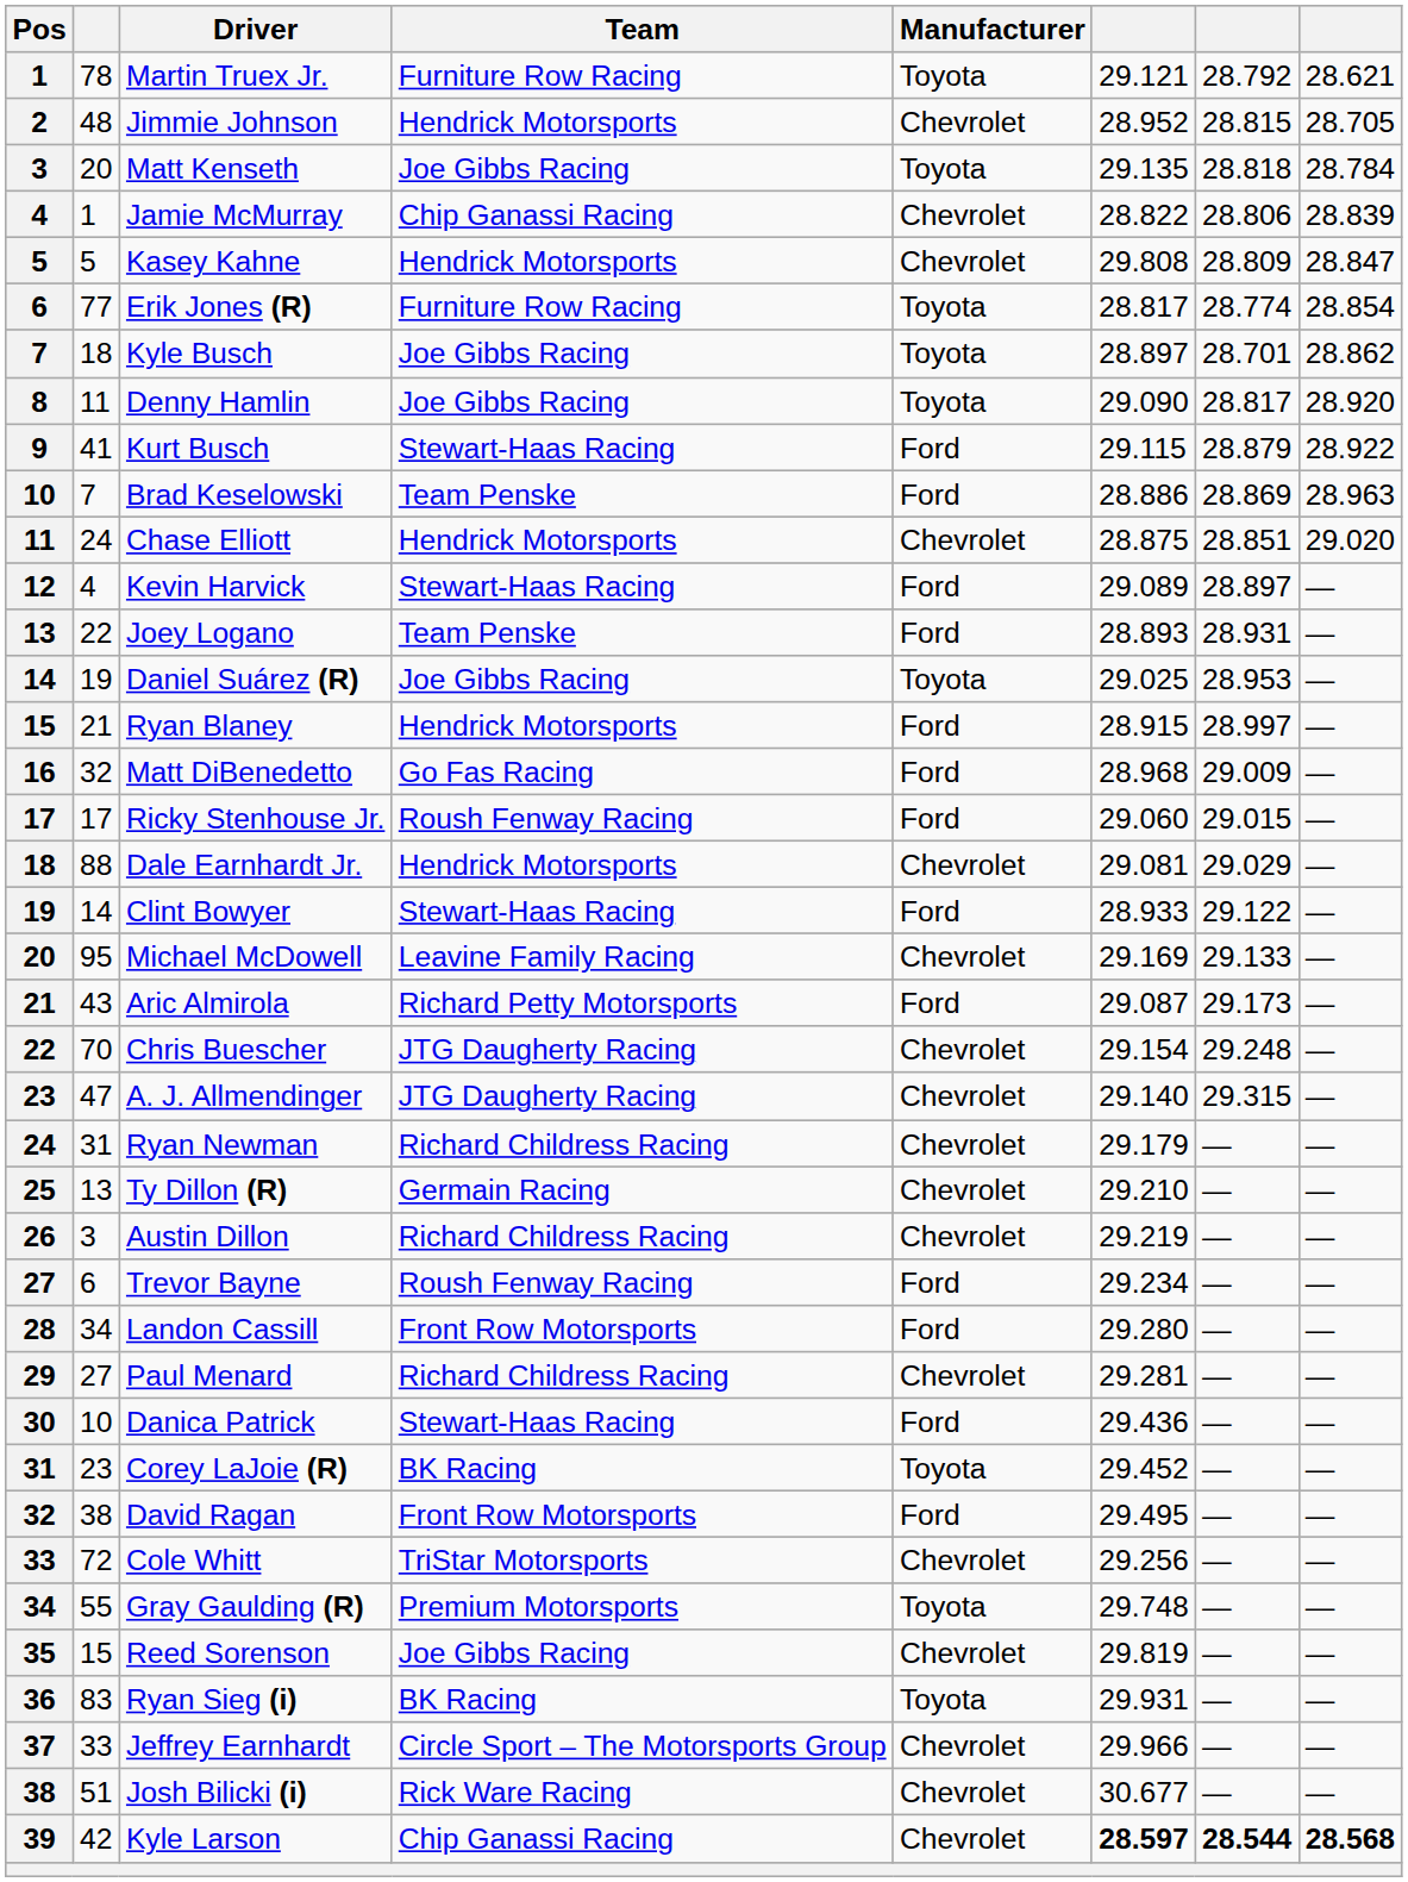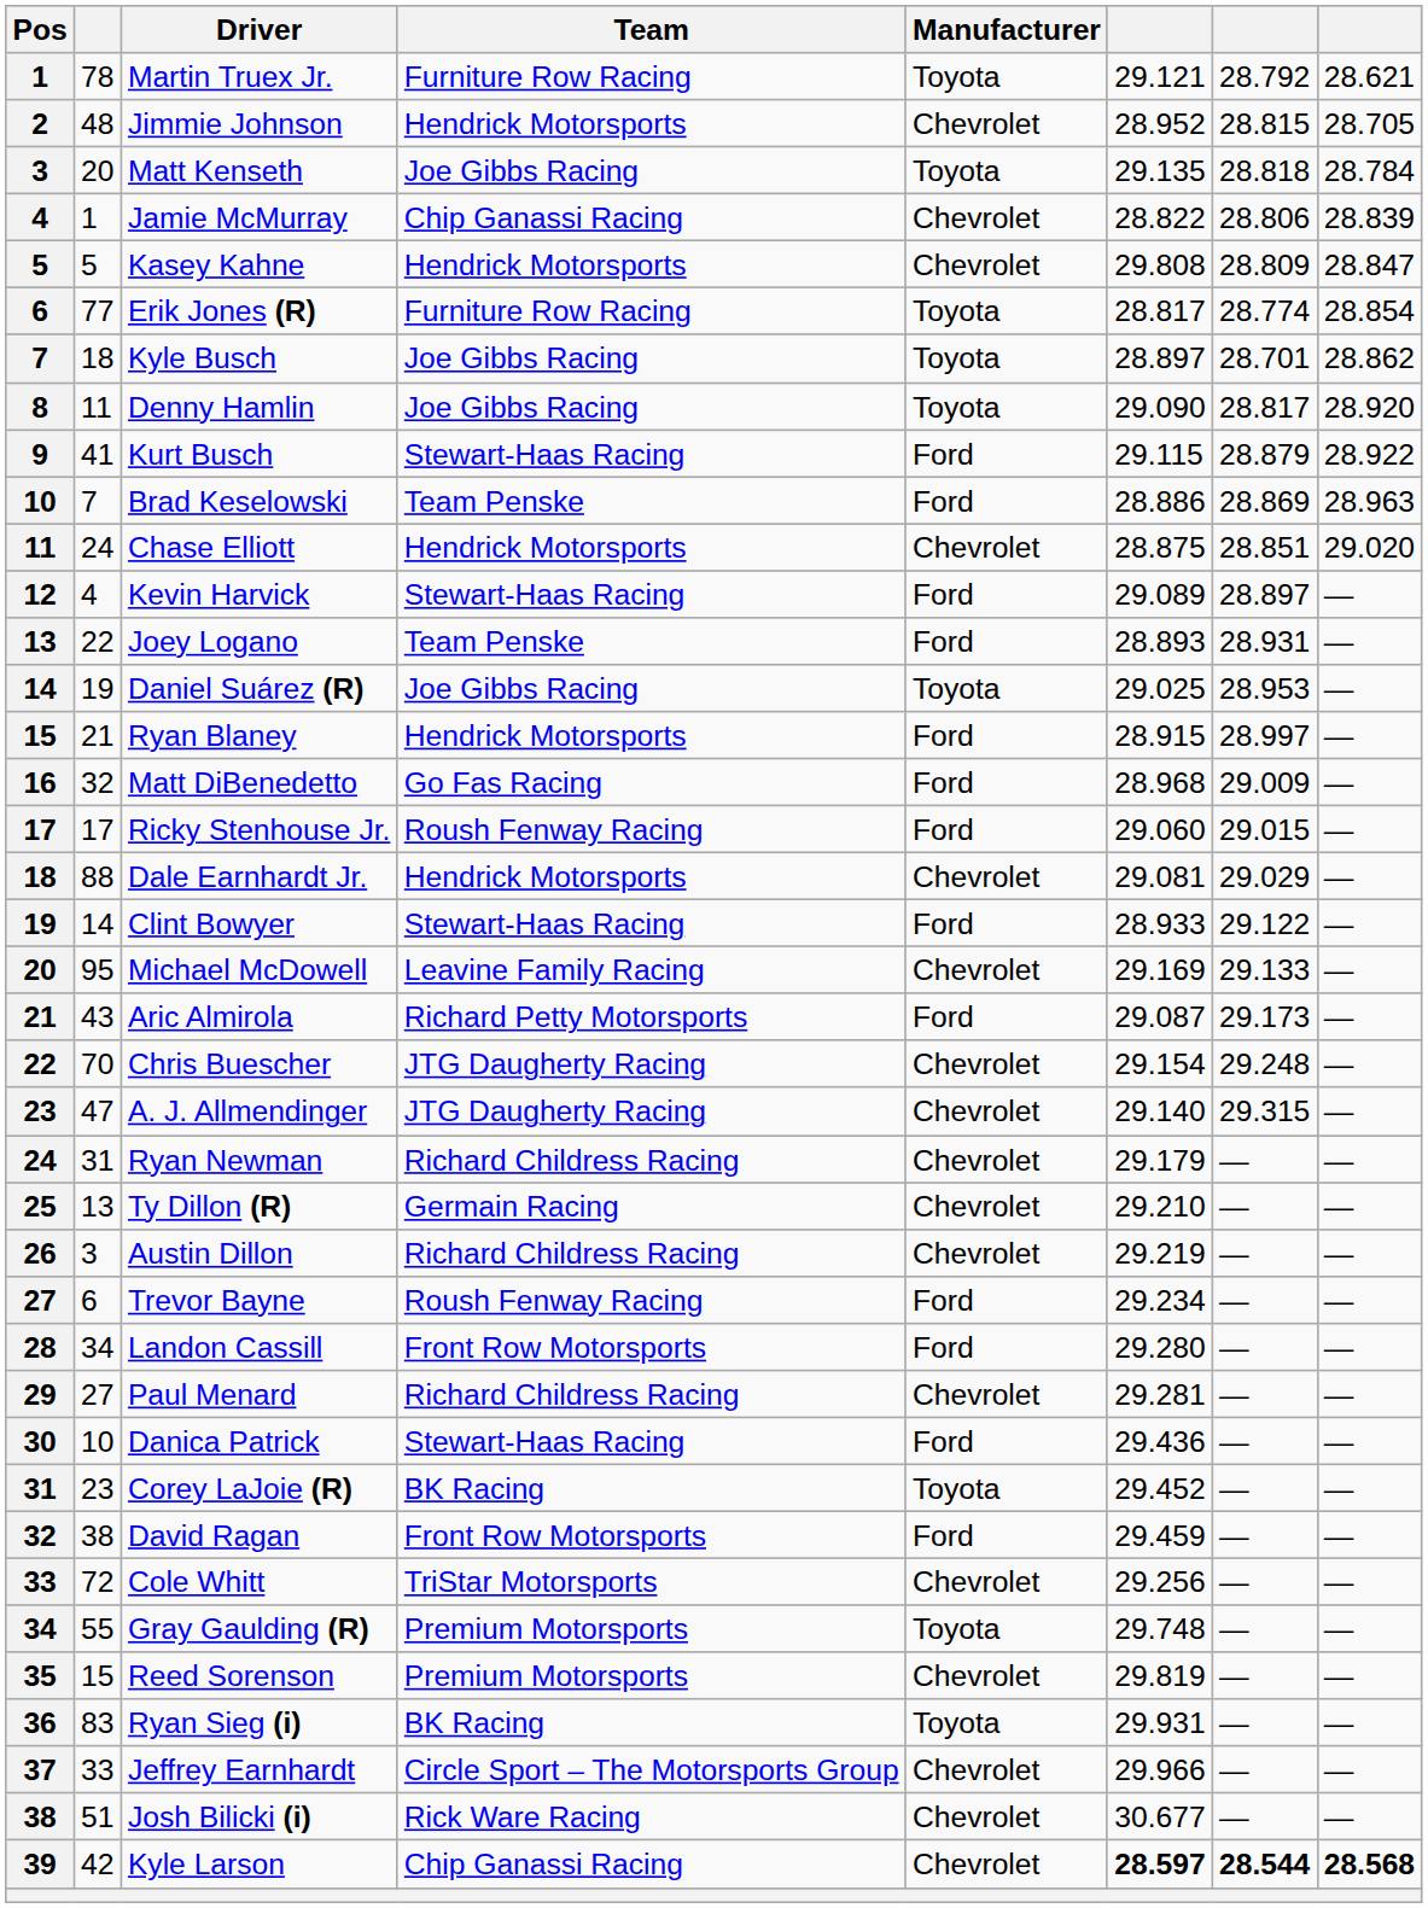David Ragan | column 6: 29.495 -> 29.459
Reed Sorenson | Team: Joe Gibbs Racing -> Premium Motorsports
